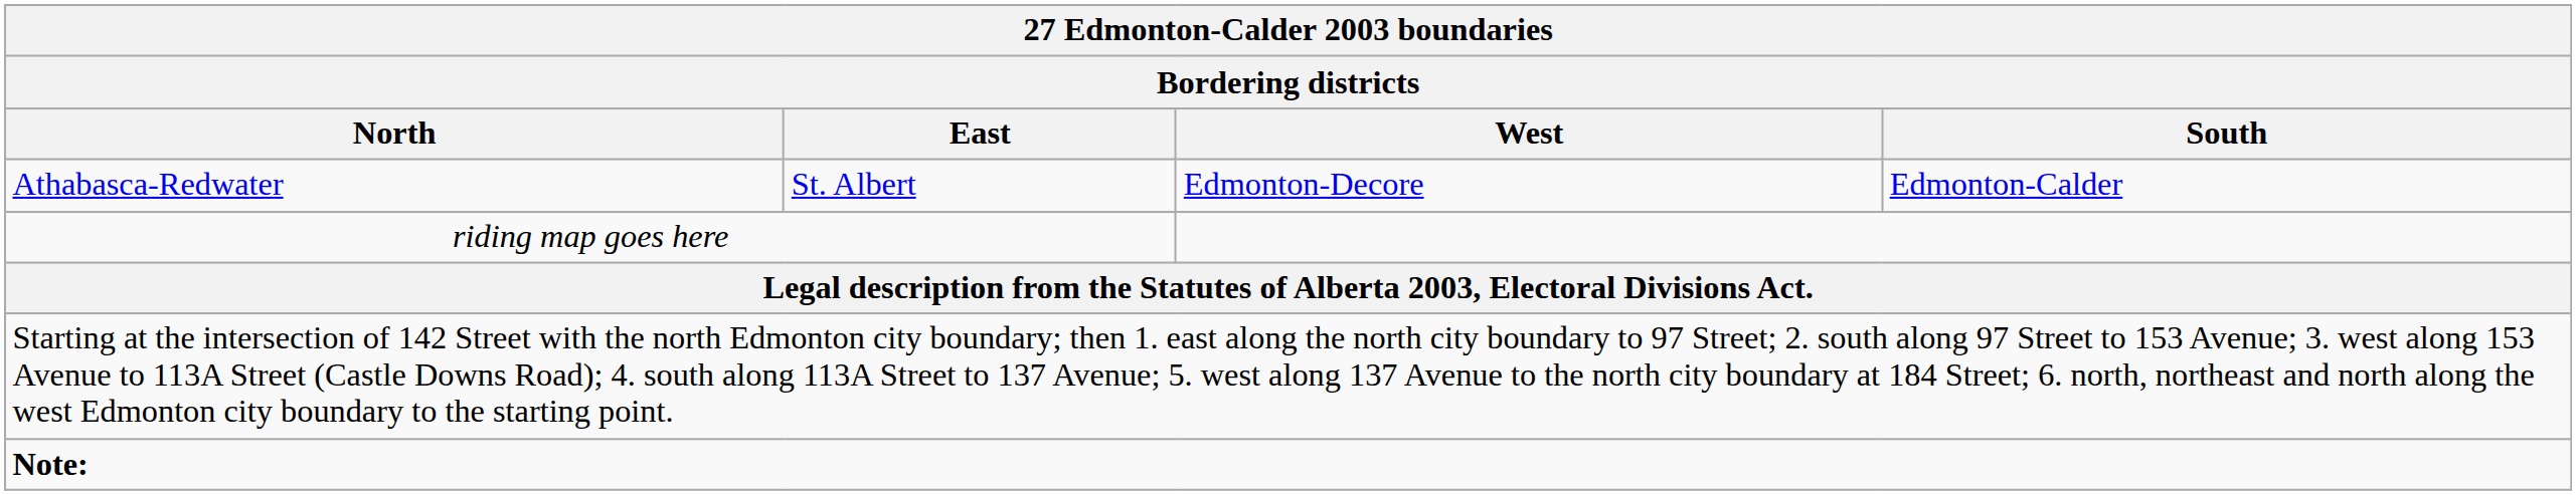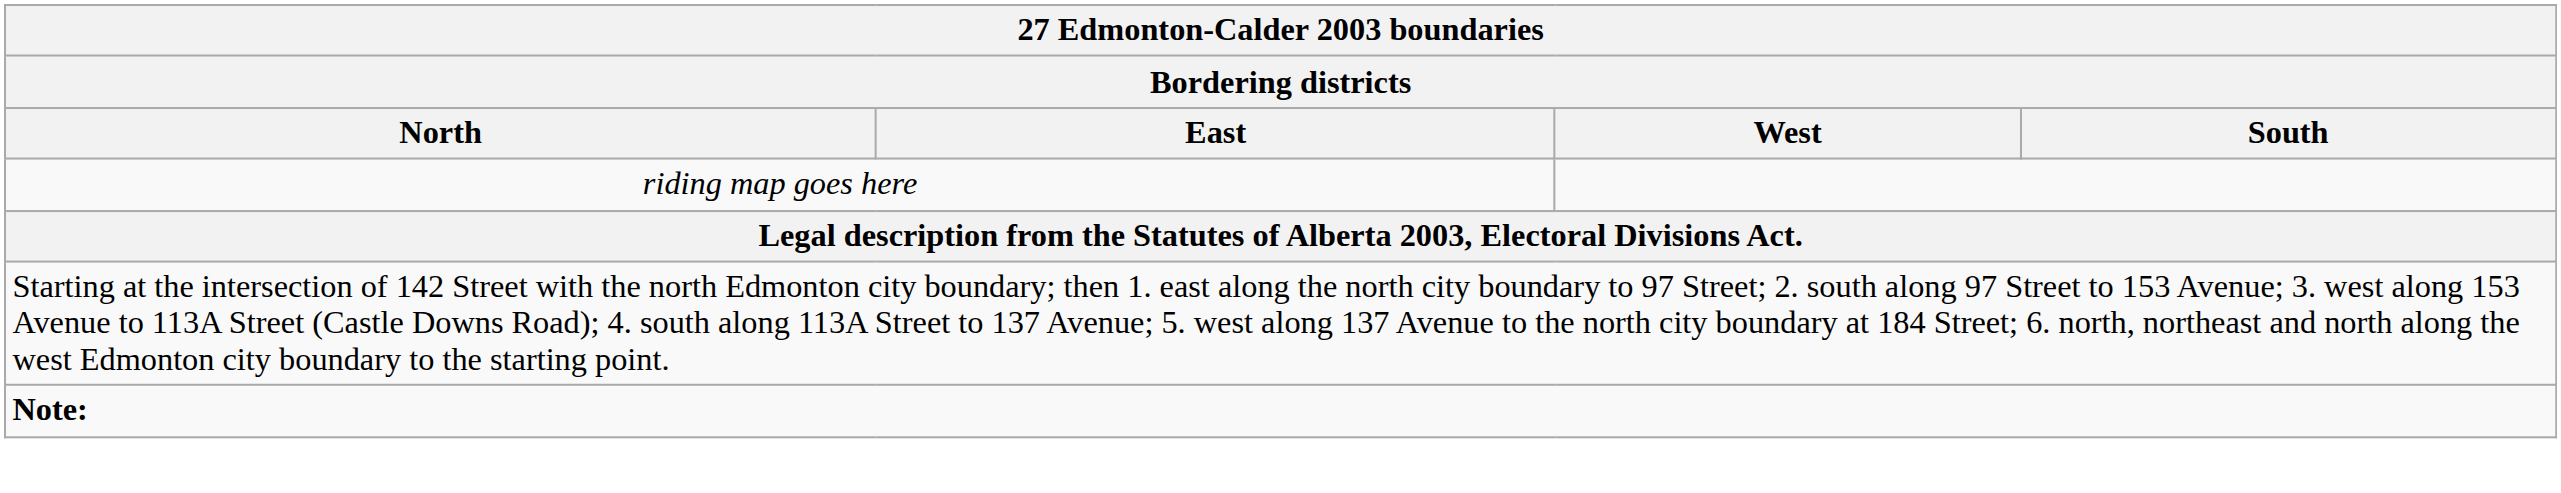- row: Athabasca-Redwater | St. Albert | Edmonton-Decore | Edmonton-Calder
